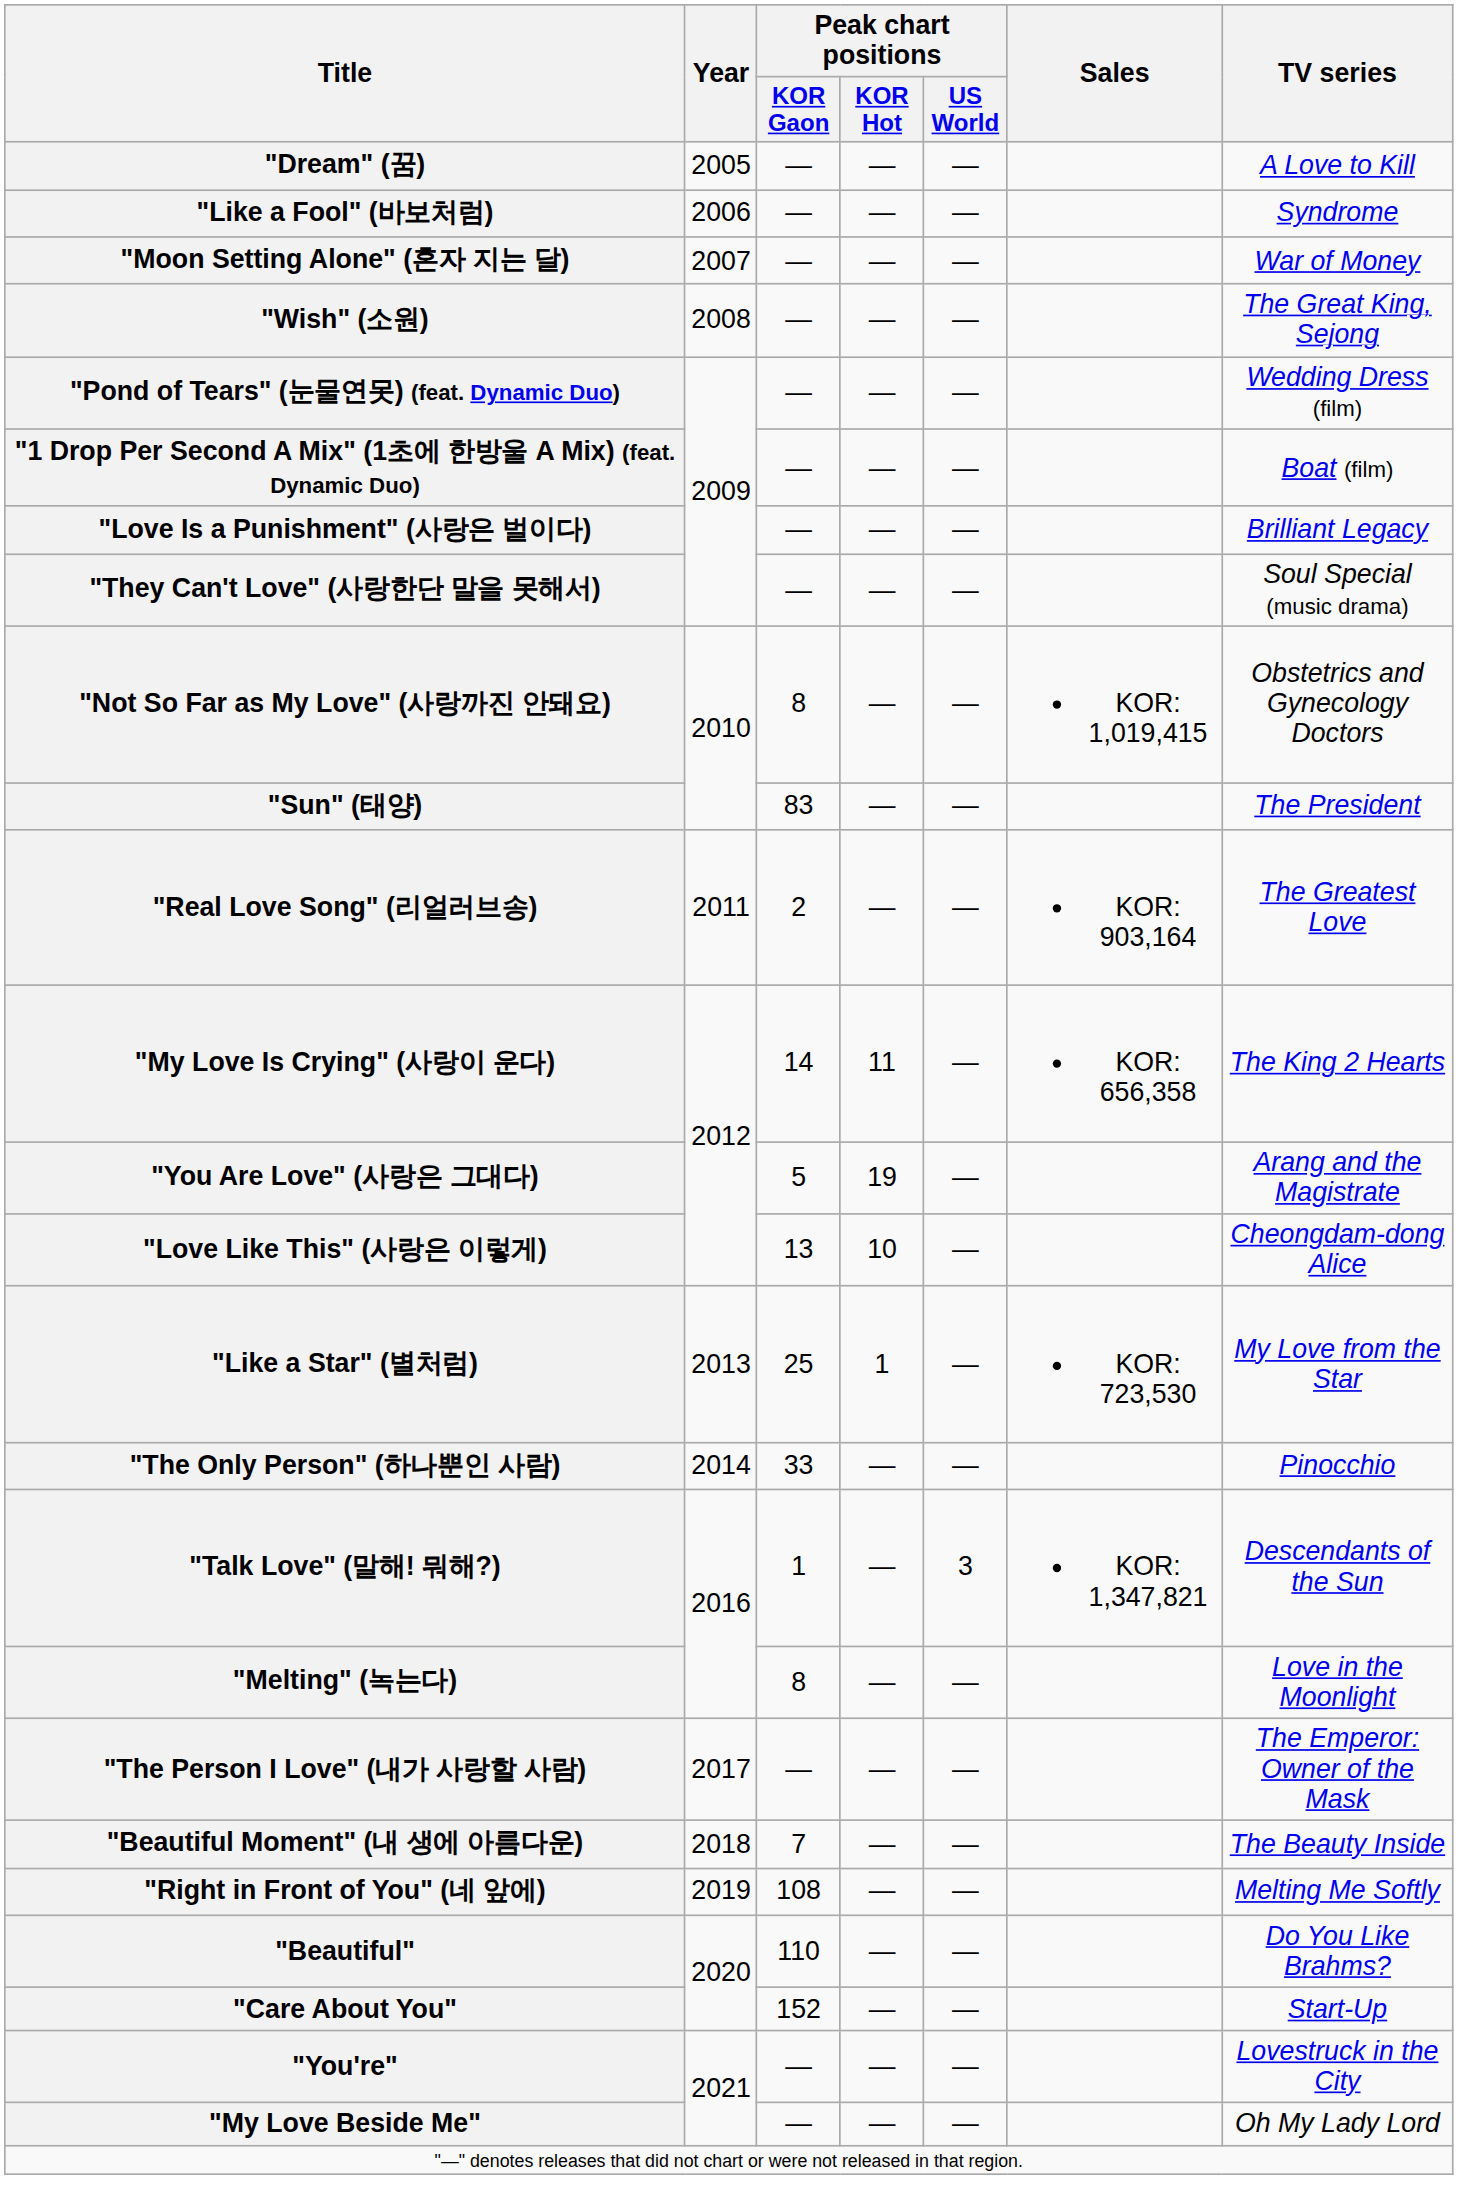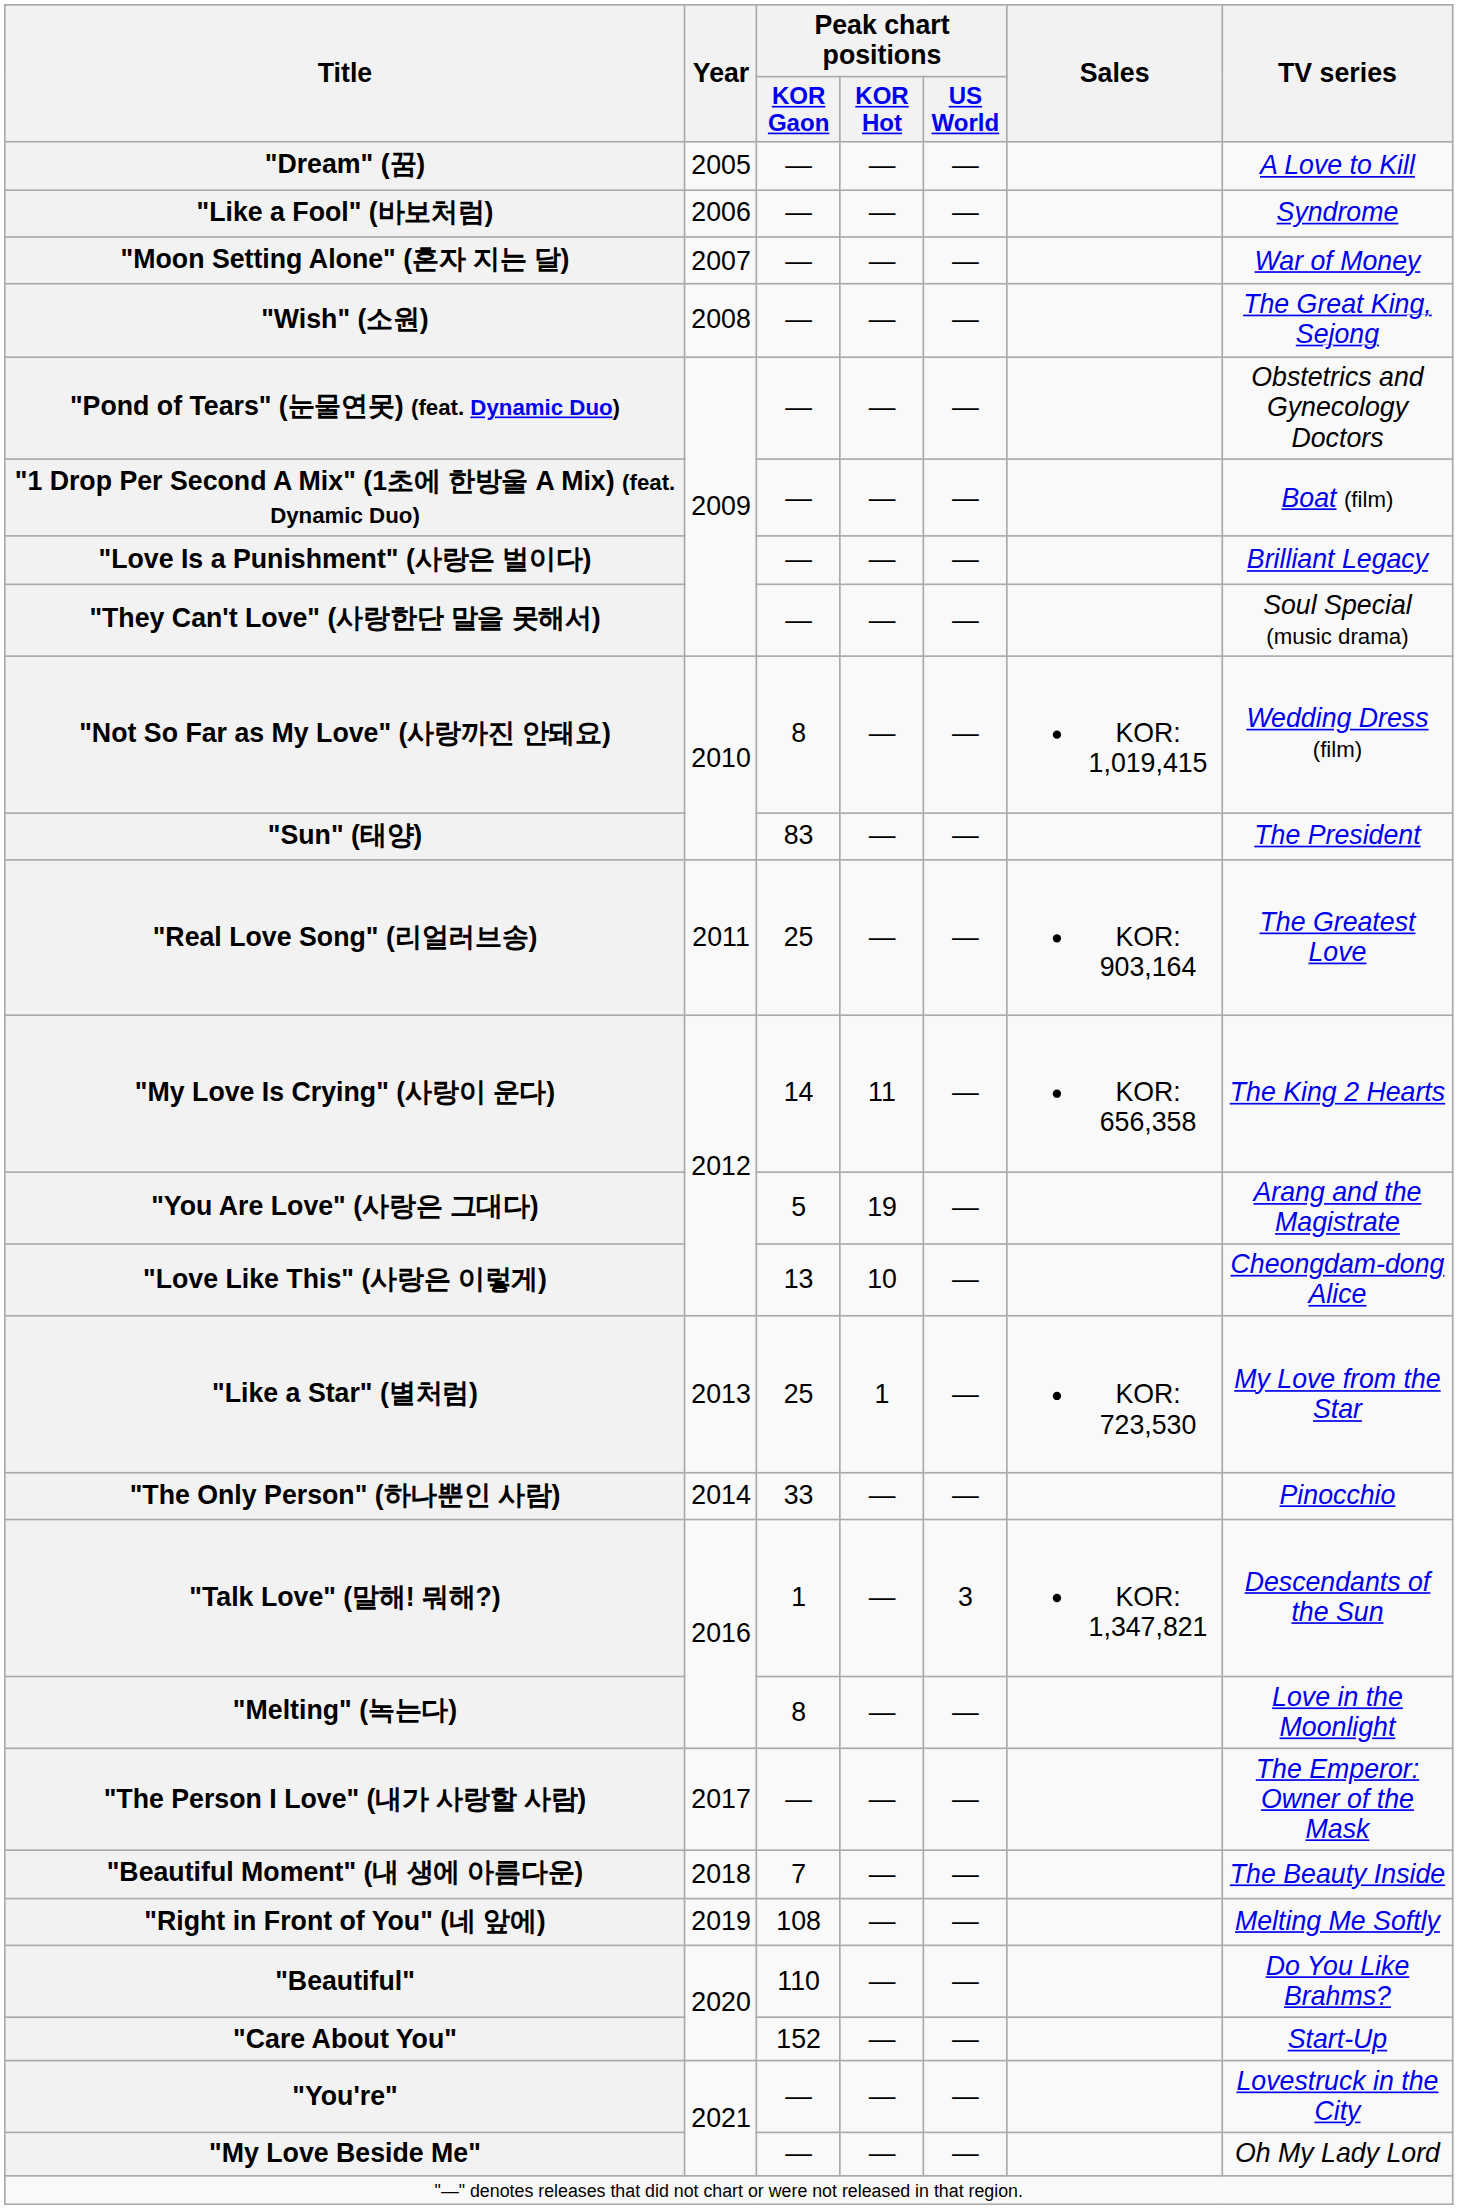"Pond of Tears" (눈물연못) (feat. Dynamic Duo) | TV series: Wedding Dress (film) -> Obstetrics and Gynecology Doctors
"Not So Far as My Love" (사랑까진 안돼요) | TV series: Obstetrics and Gynecology Doctors -> Wedding Dress (film)
"Real Love Song" (리얼러브송) | Peak chart positions / KOR Gaon: 2 -> 25
